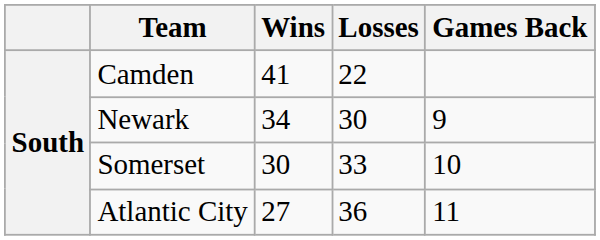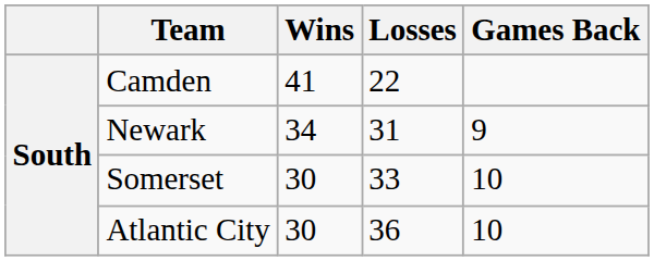Newark | Losses: 30 -> 31
Atlantic City | Wins: 27 -> 30
Atlantic City | Games Back: 11 -> 10
